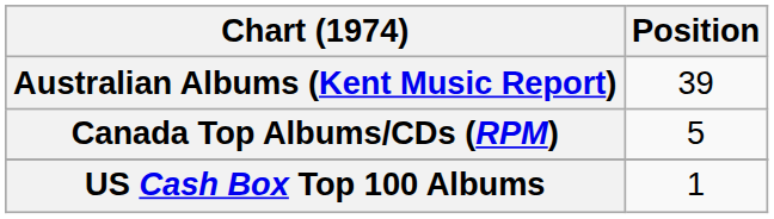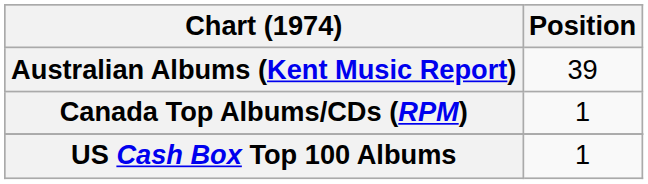Canada Top Albums/CDs (RPM) | Position: 5 -> 1
